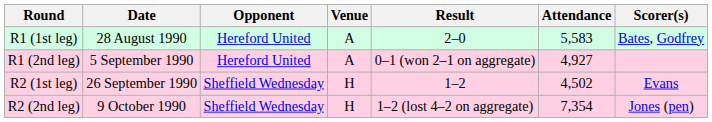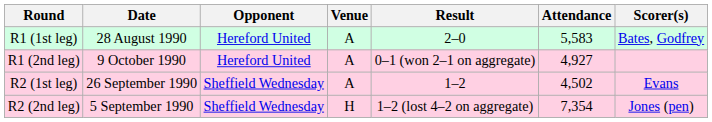R1 (2nd leg) | Date: 5 September 1990 -> 9 October 1990
R2 (1st leg) | Venue: H -> A
R2 (2nd leg) | Date: 9 October 1990 -> 5 September 1990
